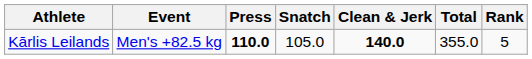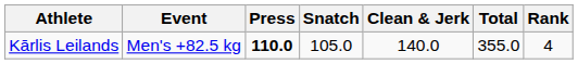Kārlis Leilands | Clean & Jerk: bold -> normal
Kārlis Leilands | Rank: 5 -> 4
